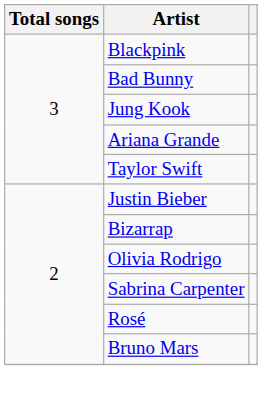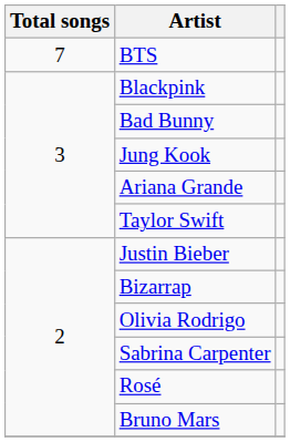+ row: 7 | BTS
